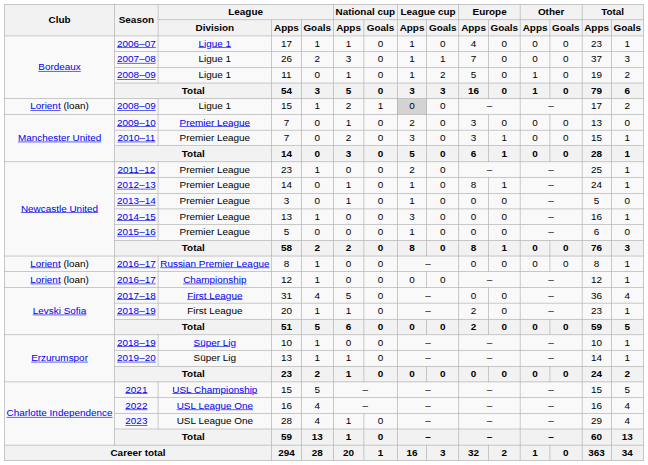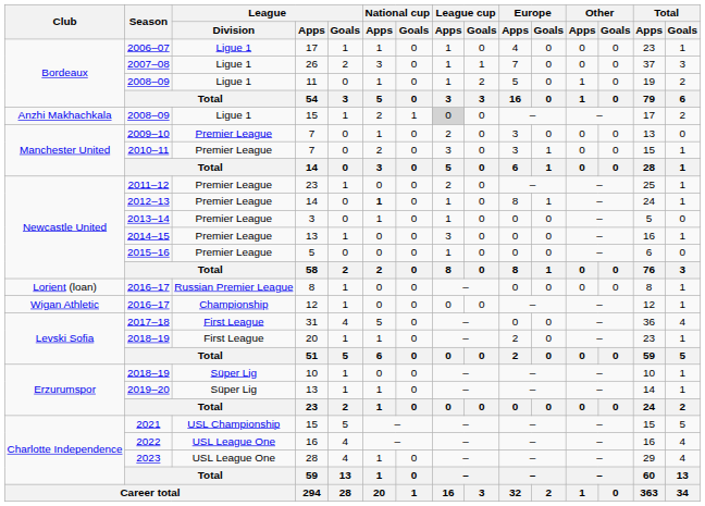2008–09 / 15 | Club: Lorient (loan) -> Anzhi Makhachkala
2012–13 | National cup / Apps: normal -> bold
2016–17 / 12 | Club: Lorient (loan) -> Wigan Athletic
